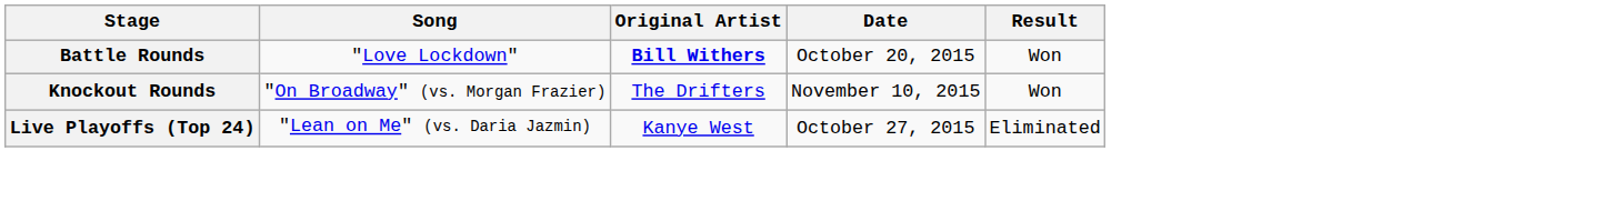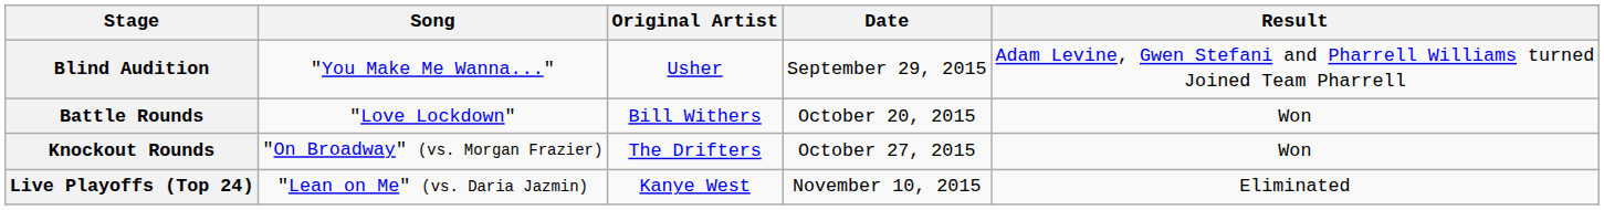+ row: Blind Audition | "You Make Me Wanna..." | Usher | September 29, 2015 | Adam Levine, Gwen Stefani and Pharrell Williams turned Joined Team Pharrell
Battle Rounds | Original Artist: bold -> normal
Knockout Rounds | Date: November 10, 2015 -> October 27, 2015
Live Playoffs (Top 24) | Date: October 27, 2015 -> November 10, 2015
